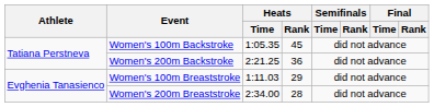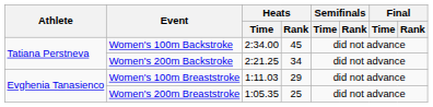Women's 100m Backstroke | Heats / Time: 1:05.35 -> 2:34.00
Women's 200m Backstroke | Heats / Rank: 36 -> 34
Women's 200m Breaststroke | Heats / Time: 2:34.00 -> 1:05.35
Women's 200m Breaststroke | Heats / Rank: 28 -> 25
